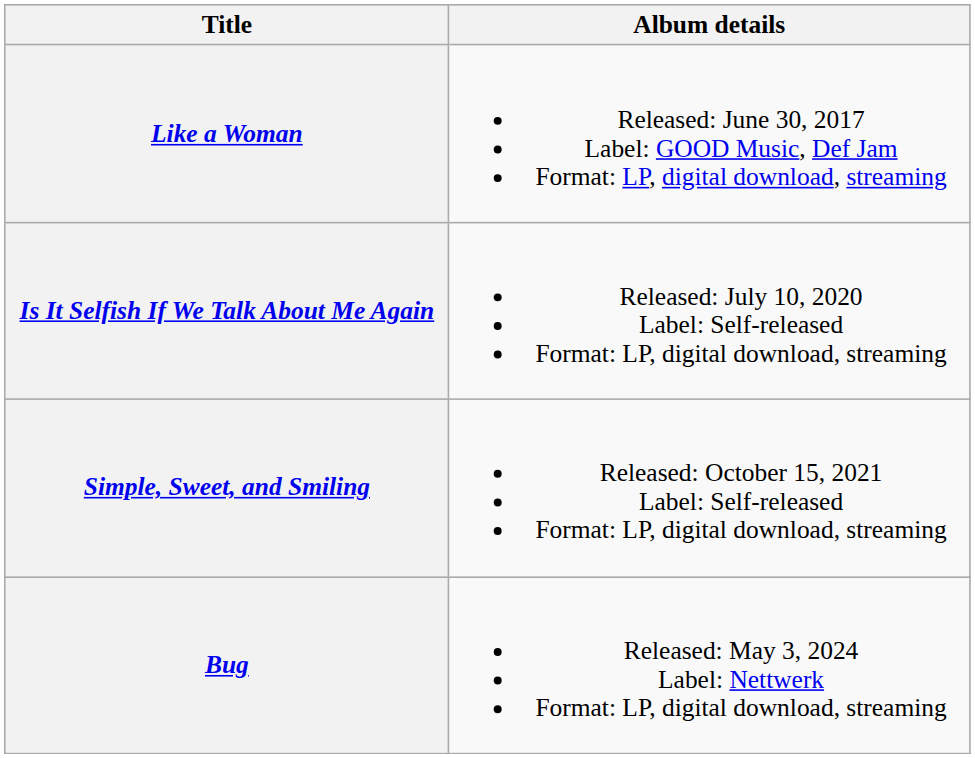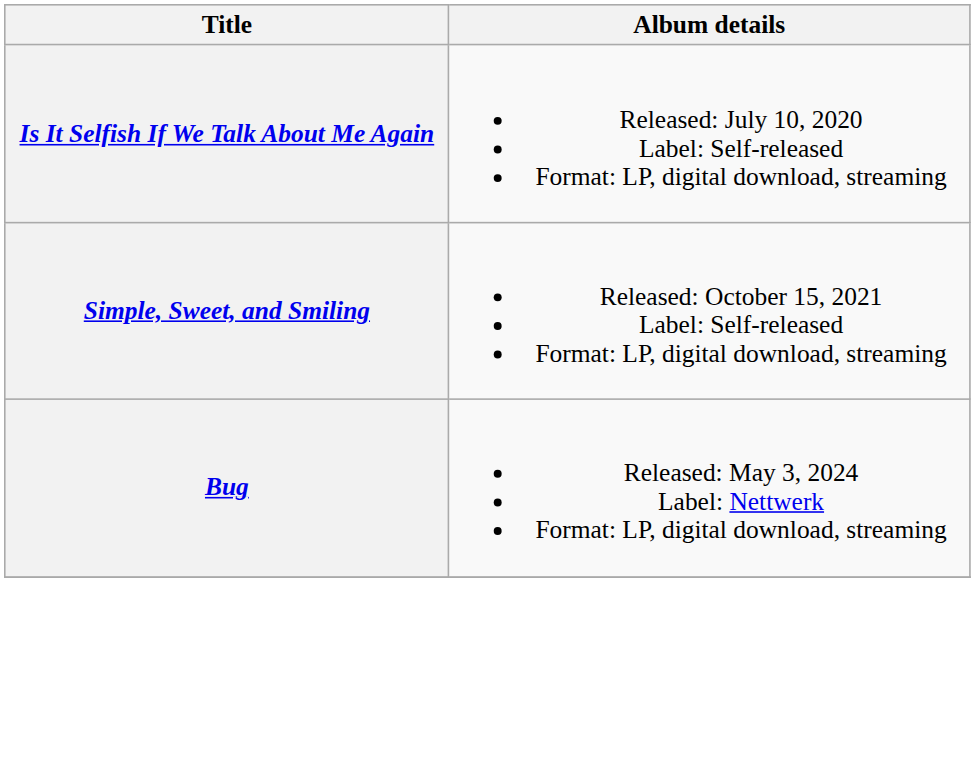- row: Like a Woman | Released: June 30, 2017 Label: GOOD Music, Def Jam Format: LP, digital download, streaming
